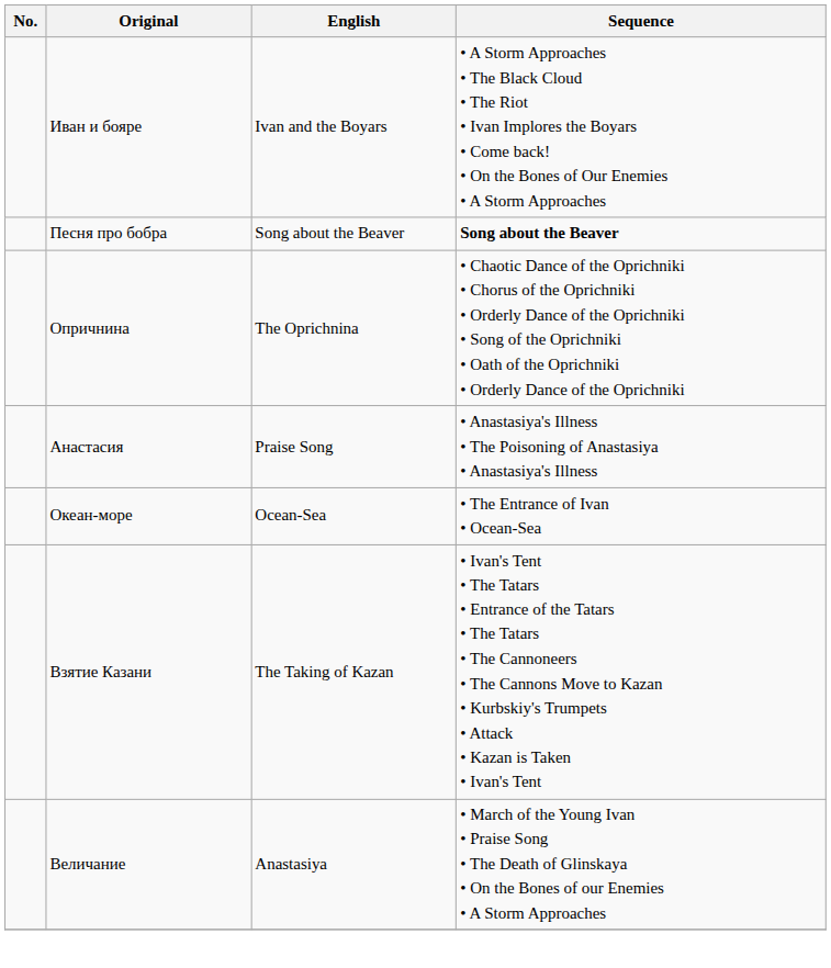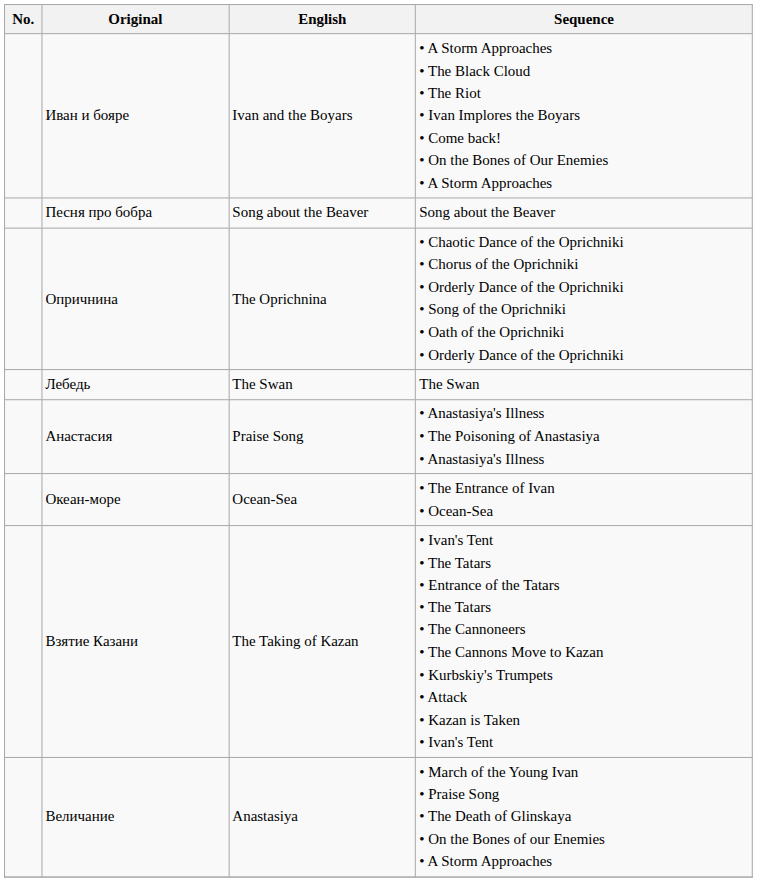Песня про бобра | Sequence: bold -> normal
+ row: Лебедь | The Swan | The Swan
